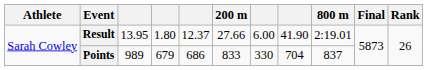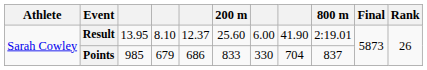Result | column 4: 1.80 -> 8.10
Result | 200 m: 27.66 -> 25.60
Points | column 3: 989 -> 985
